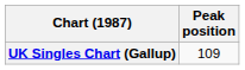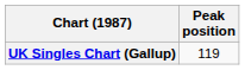UK Singles Chart (Gallup) | Peak position: 109 -> 119
